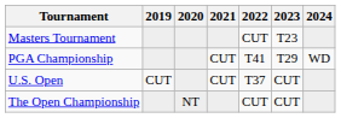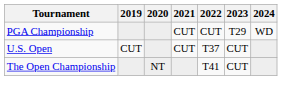- row: Masters Tournament | CUT | T23
PGA Championship | 2022: T41 -> CUT
The Open Championship | 2022: CUT -> T41
